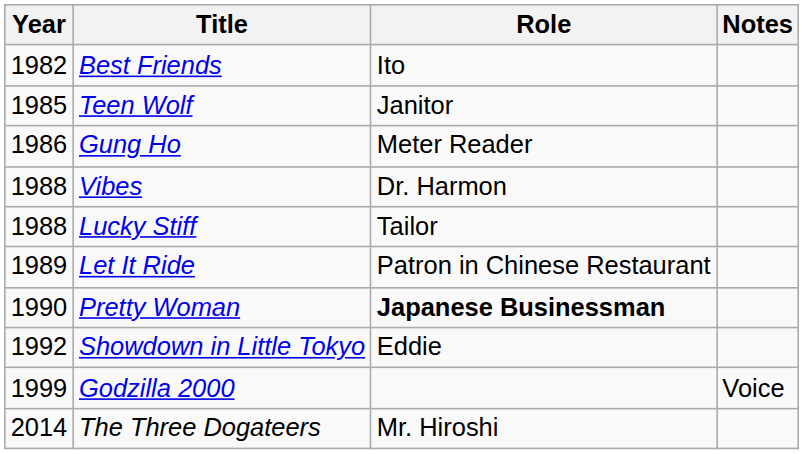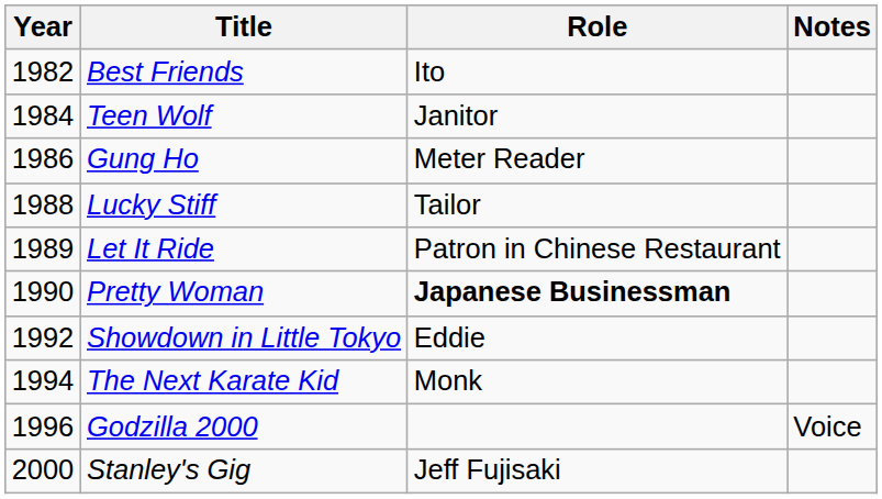Teen Wolf | Year: 1985 -> 1984
- row: 1988 | Vibes | Dr. Harmon
+ row: 1994 | The Next Karate Kid | Monk
Godzilla 2000 | Year: 1999 -> 1996
+ row: 2000 | Stanley's Gig | Jeff Fujisaki
- row: 2014 | The Three Dogateers | Mr. Hiroshi
